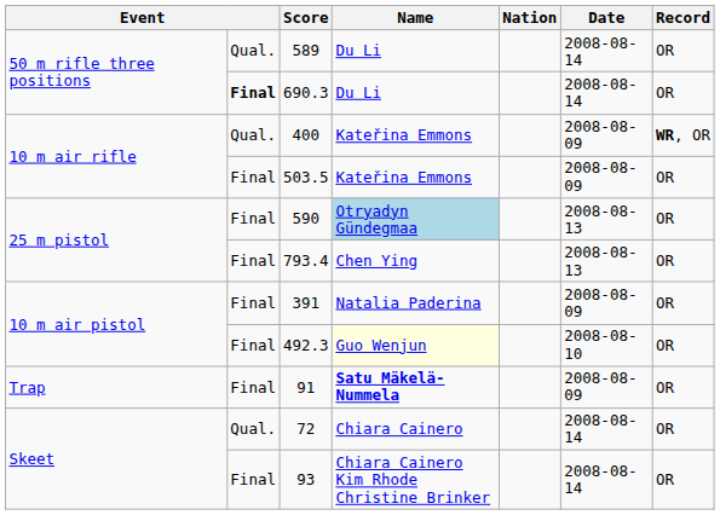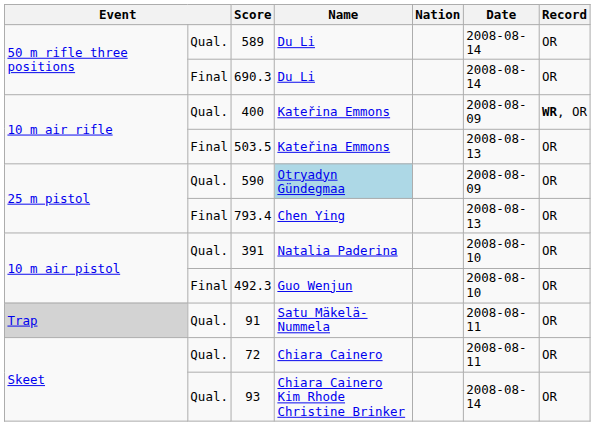690.3 | column 2: bold -> normal
503.5 | Date: 2008-08-09 -> 2008-08-13
590 | column 2: Final -> Qual.
590 | Date: 2008-08-13 -> 2008-08-09
391 | column 2: Final -> Qual.
391 | Date: 2008-08-09 -> 2008-08-10
492.3 | Name: lightyellow background -> no background
91 | column 1: no background -> lightgrey background
91 | column 2: Final -> Qual.
91 | Name: bold -> normal
91 | Date: 2008-08-09 -> 2008-08-11
72 | Date: 2008-08-14 -> 2008-08-11
93 | column 2: Final -> Qual.
